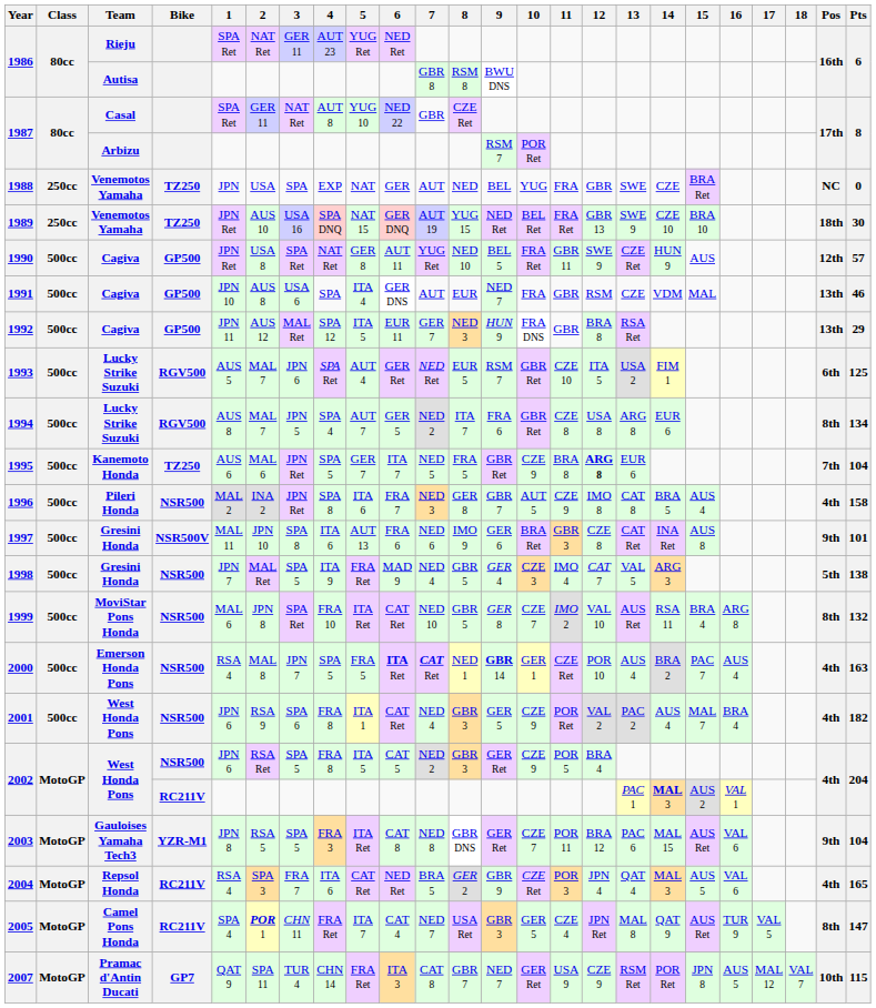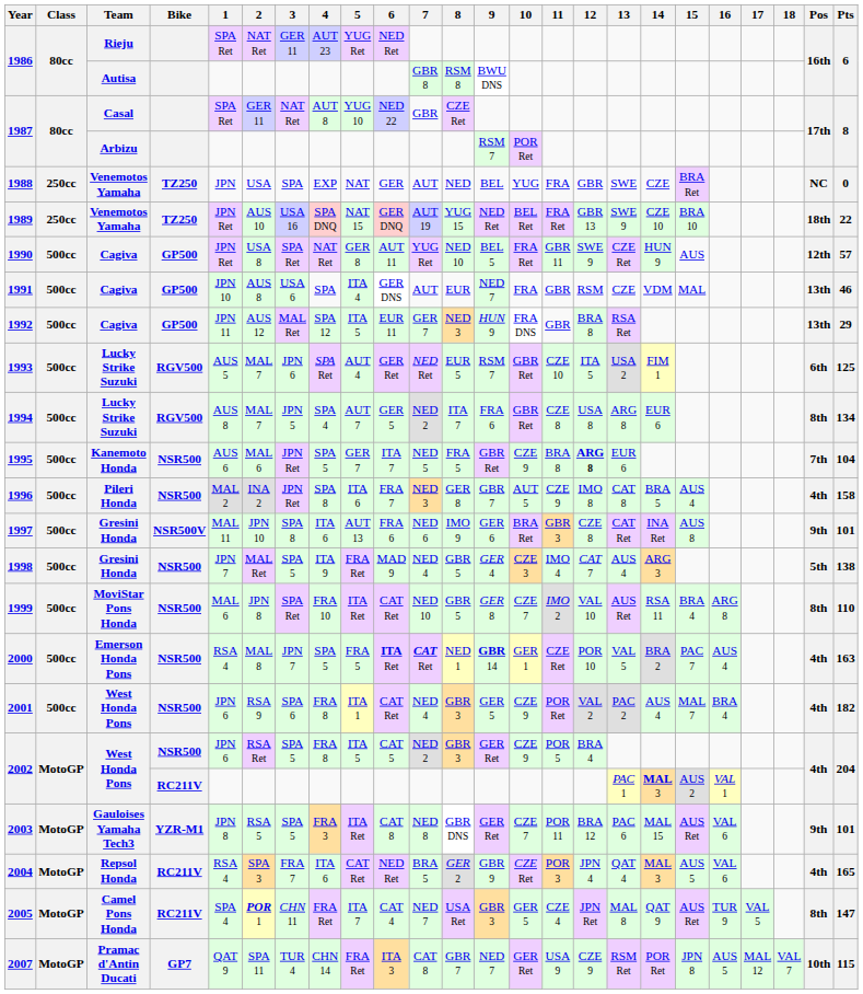1989 | Pts: 30 -> 22
1995 | Bike: TZ250 -> NSR500
1998 | 13: VAL 5 -> AUS 4
1999 | Pts: 132 -> 110
2000 | 13: AUS 4 -> VAL 5
2003 | Pts: 104 -> 101
